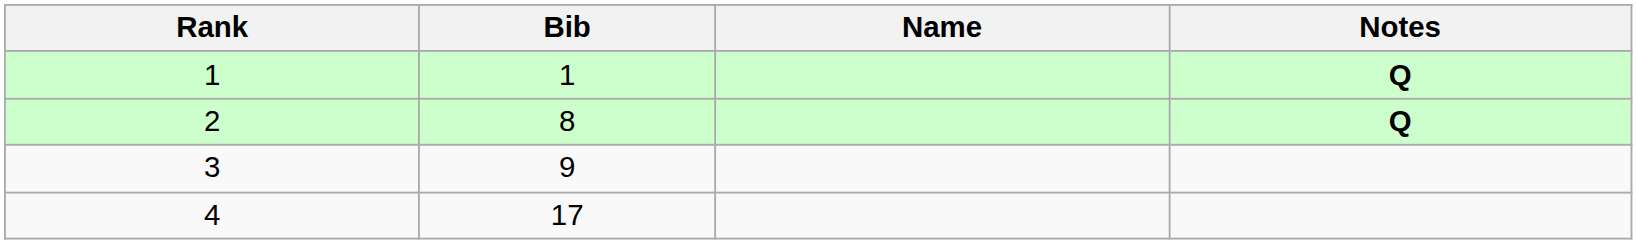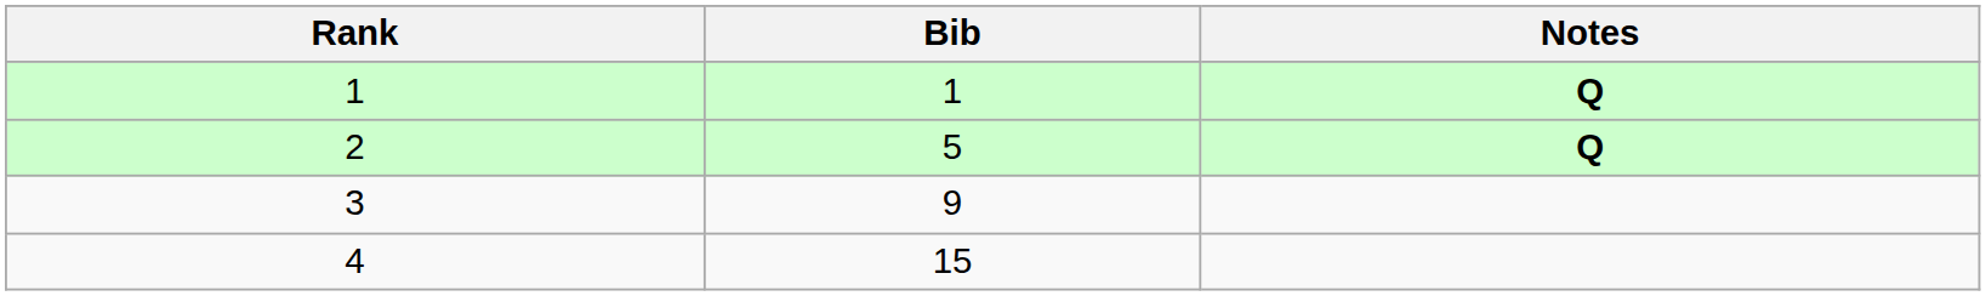- column: Name
2 | Bib: 8 -> 5
4 | Bib: 17 -> 15
